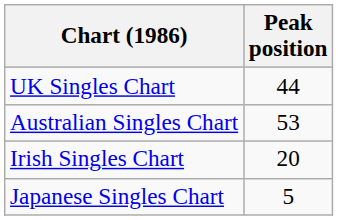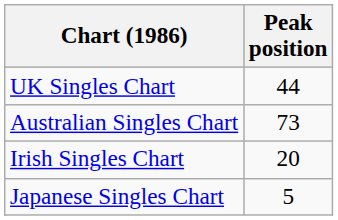Australian Singles Chart | Peak position: 53 -> 73
